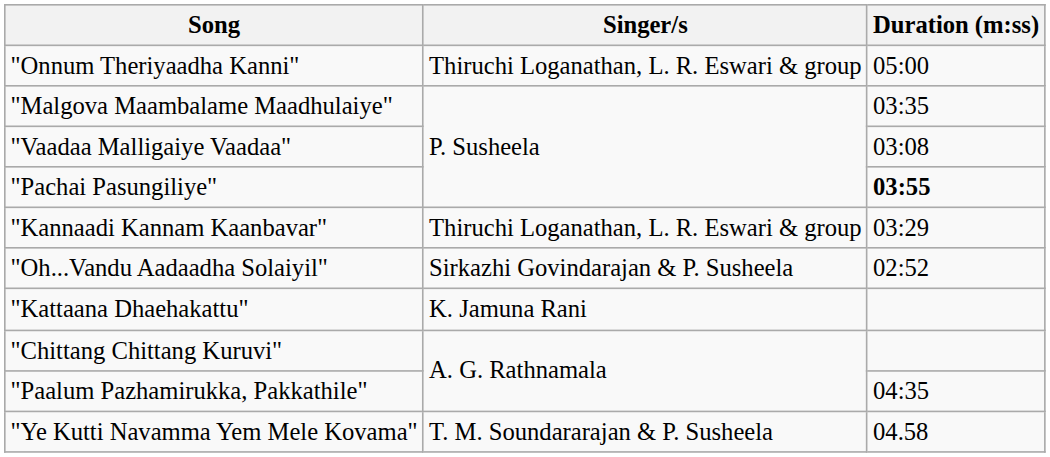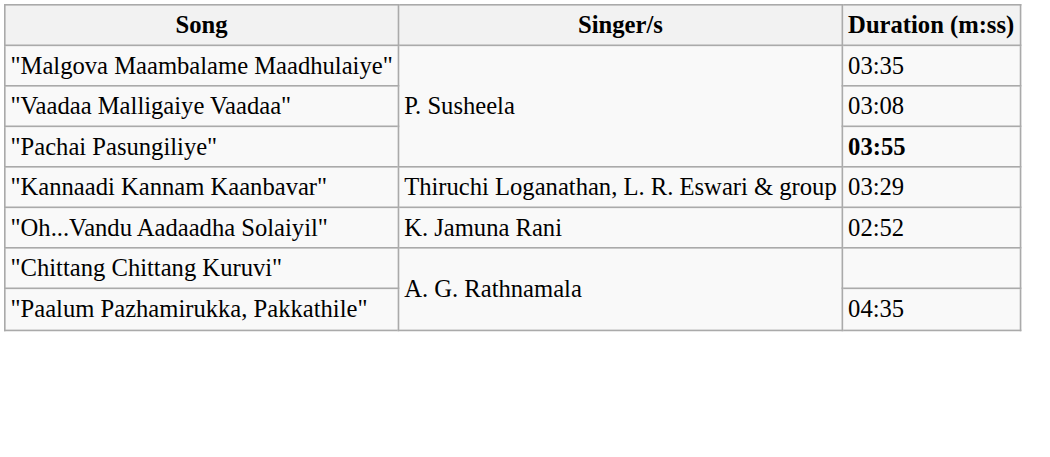- row: "Onnum Theriyaadha Kanni" | Thiruchi Loganathan, L. R. Eswari & group | 05:00
"Oh...Vandu Aadaadha Solaiyil" | Singer/s: Sirkazhi Govindarajan & P. Susheela -> K. Jamuna Rani
- row: "Kattaana Dhaehakattu" | K. Jamuna Rani
- row: "Ye Kutti Navamma Yem Mele Kovama" | T. M. Soundararajan & P. Susheela | 04.58
